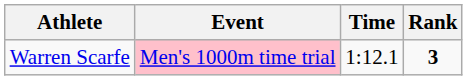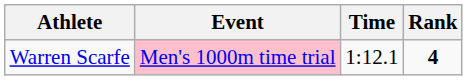Warren Scarfe | Rank: 3 -> 4
